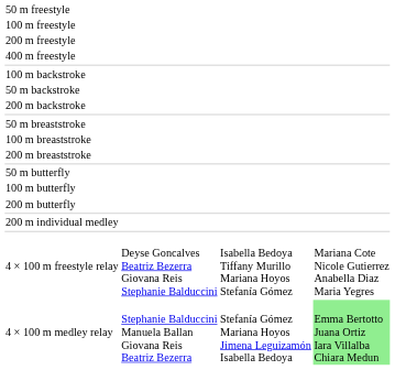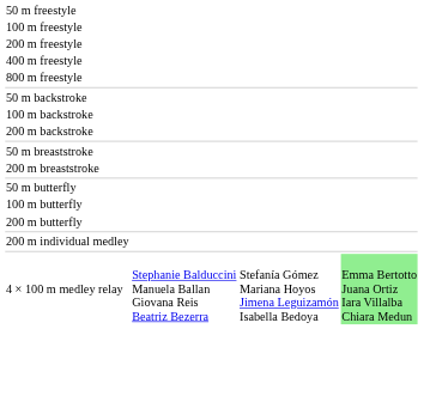+ row: 800 m freestyle
rows swapped: 50 m backstroke <-> 100 m backstroke
- row: 100 m breaststroke
- row: 4 × 100 m freestyle relay | Deyse Goncalves Beatriz Bezerra Giovana Reis Stephanie Balduccini | Isabella Bedoya Tiffany Murillo Mariana Hoyos Stefanía Gómez | Mariana Cote Nicole Gutierrez Anabella Diaz Maria Yegres
